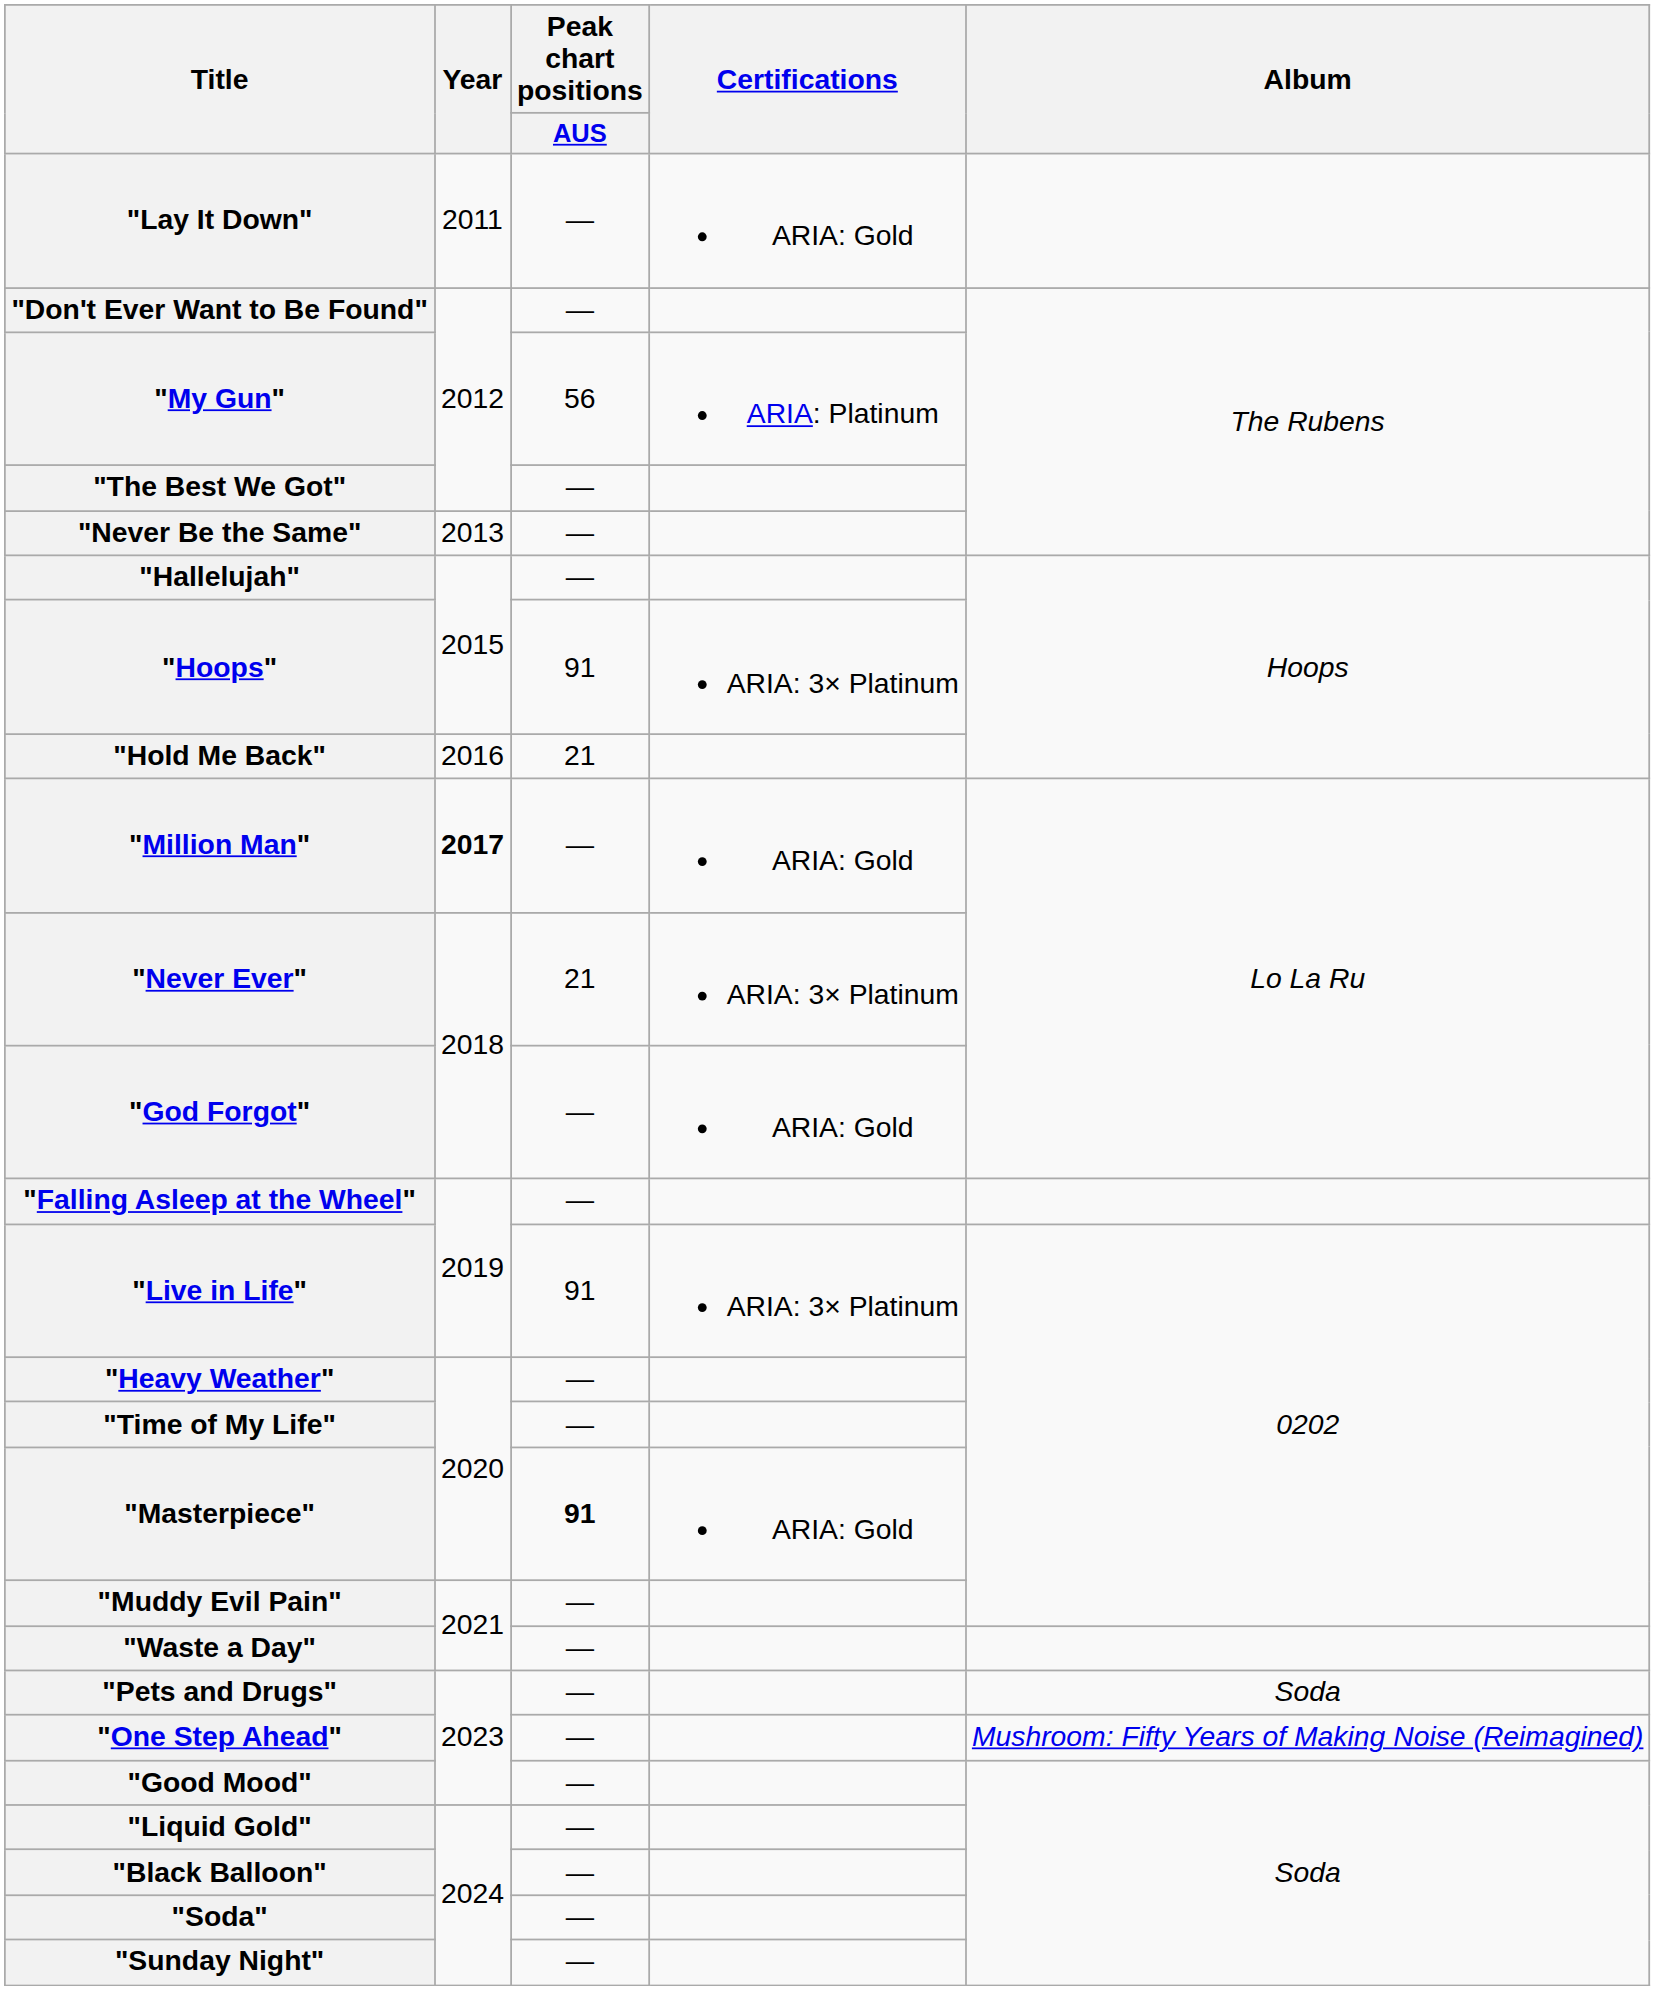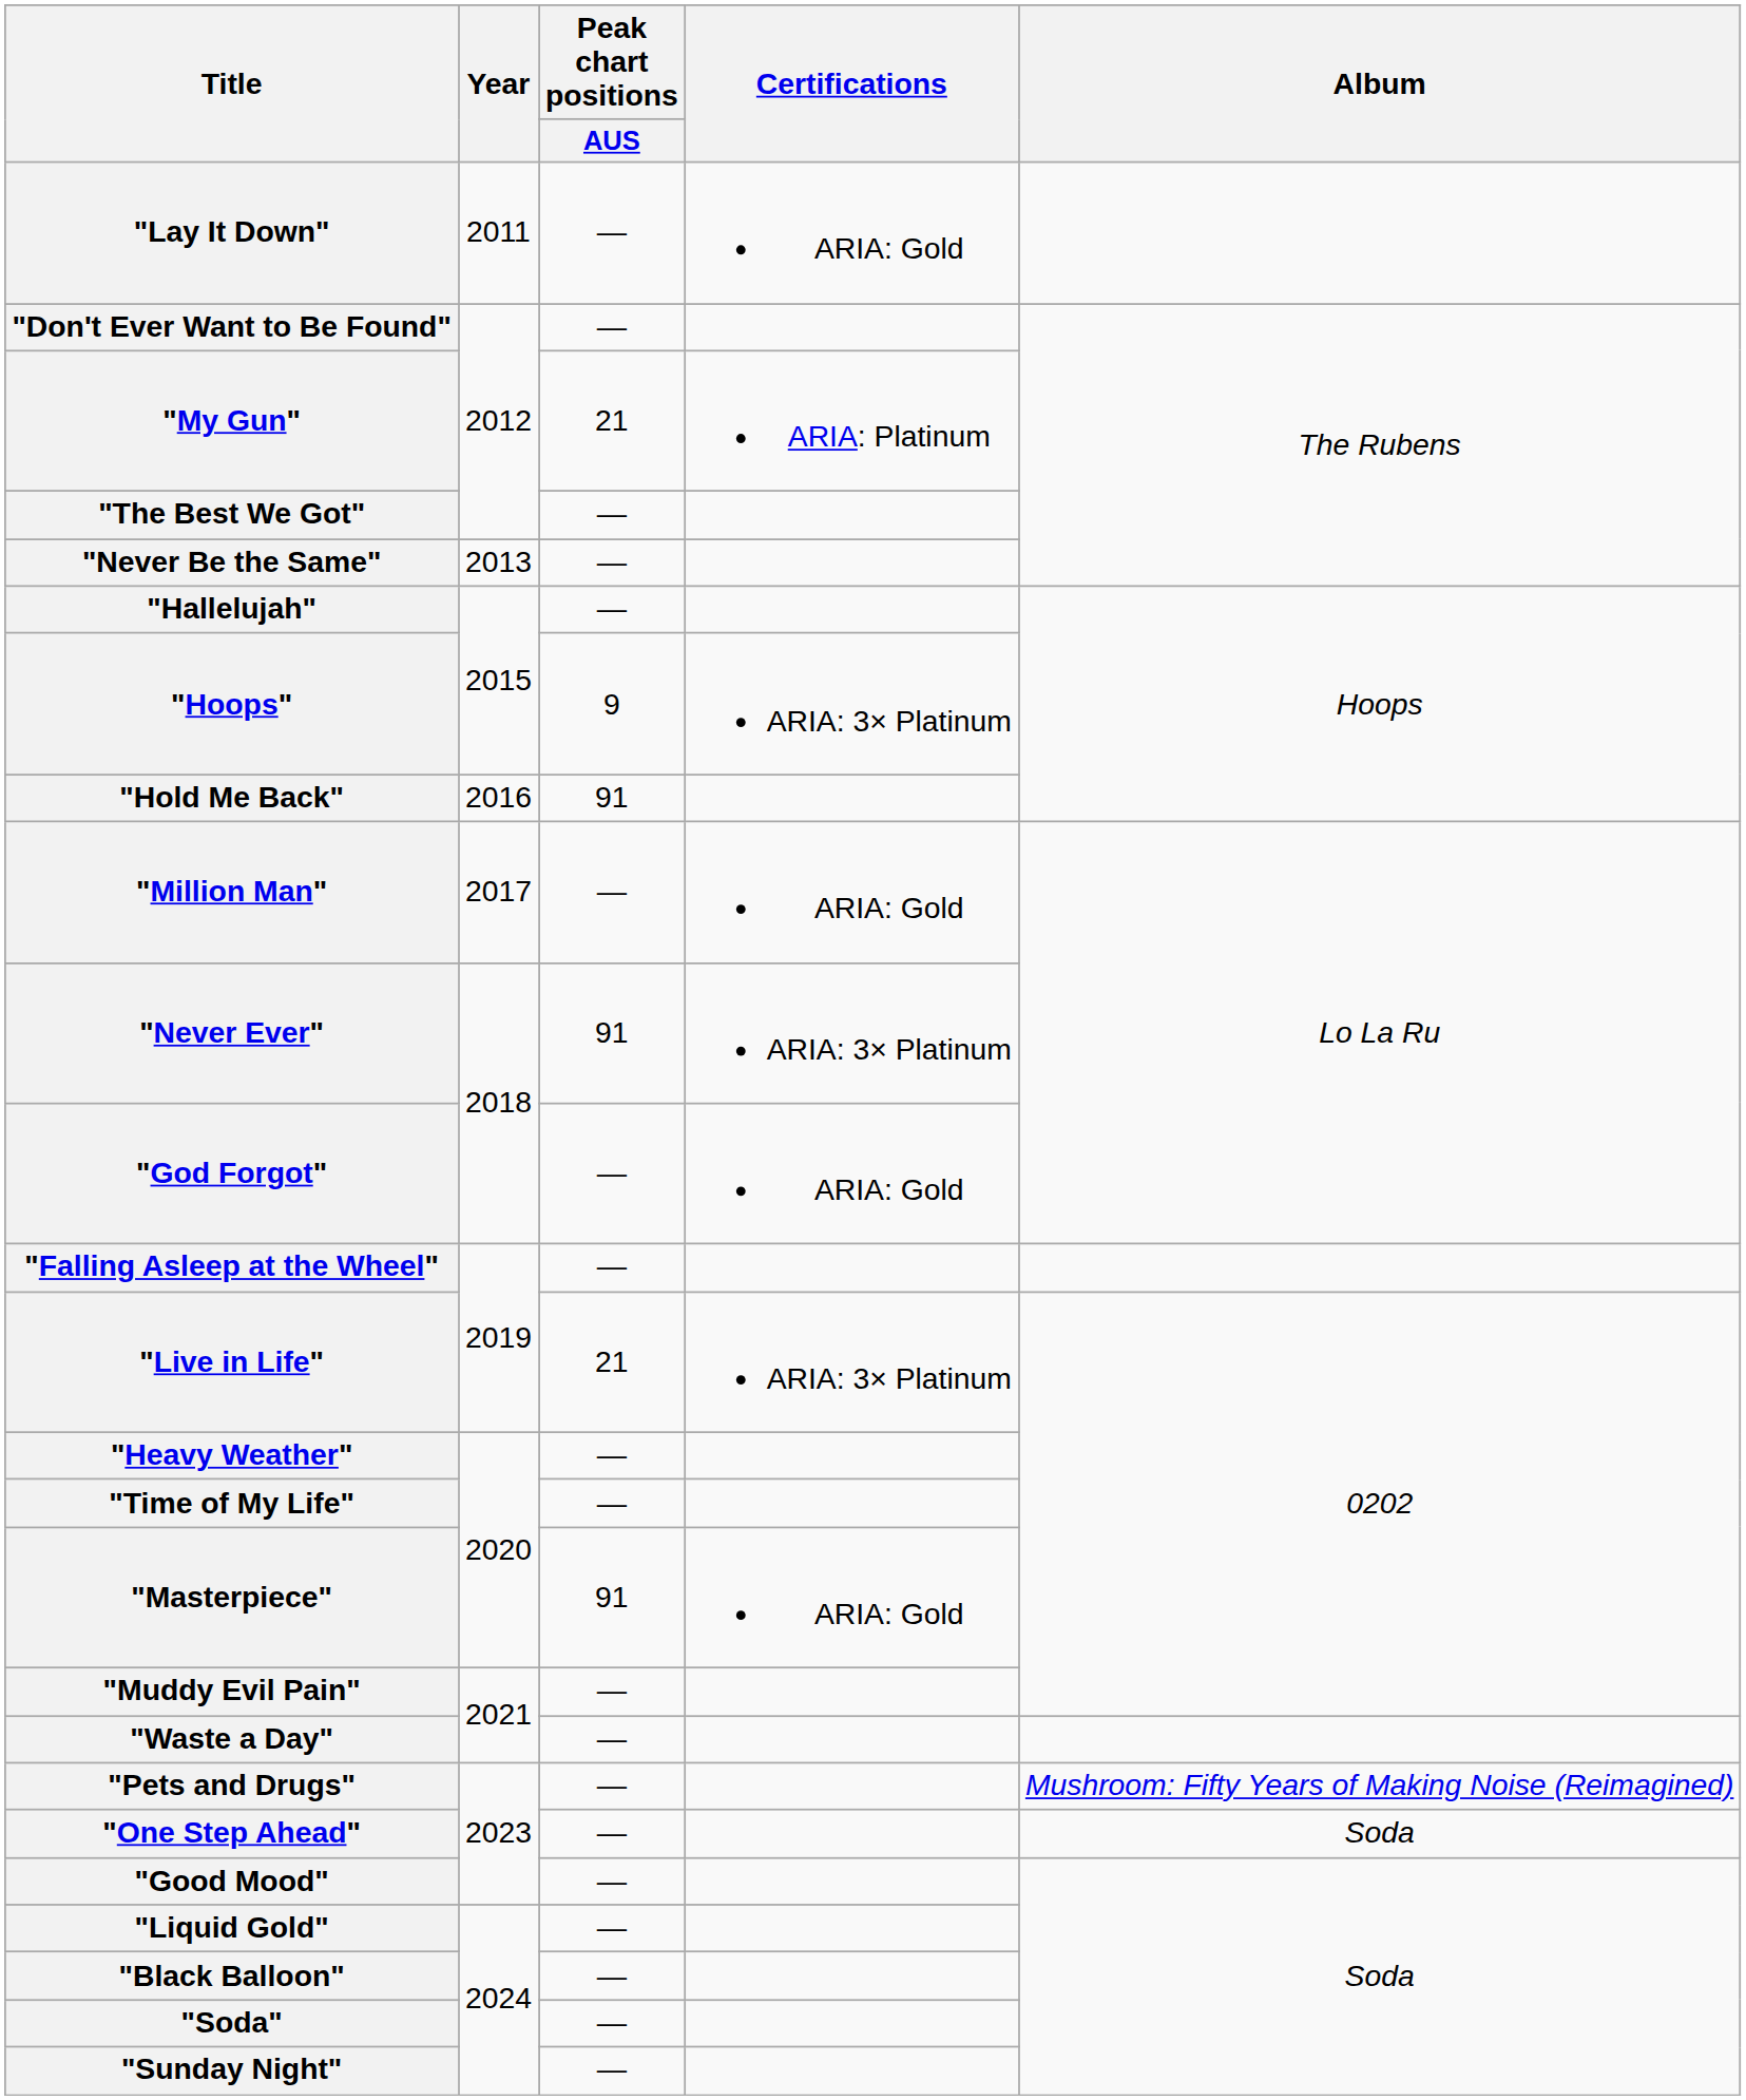"My Gun" | Peak chart positions / AUS: 56 -> 21
"Hoops" | Peak chart positions / AUS: 91 -> 9
"Hold Me Back" | Peak chart positions / AUS: 21 -> 91
"Million Man" | Year: bold -> normal
"Never Ever" | Peak chart positions / AUS: 21 -> 91
"Live in Life" | Peak chart positions / AUS: 91 -> 21
"Masterpiece" | Peak chart positions / AUS: bold -> normal
"Pets and Drugs" | Album: Soda -> Mushroom: Fifty Years of Making Noise (Reimagined)
"One Step Ahead" | Album: Mushroom: Fifty Years of Making Noise (Reimagined) -> Soda
